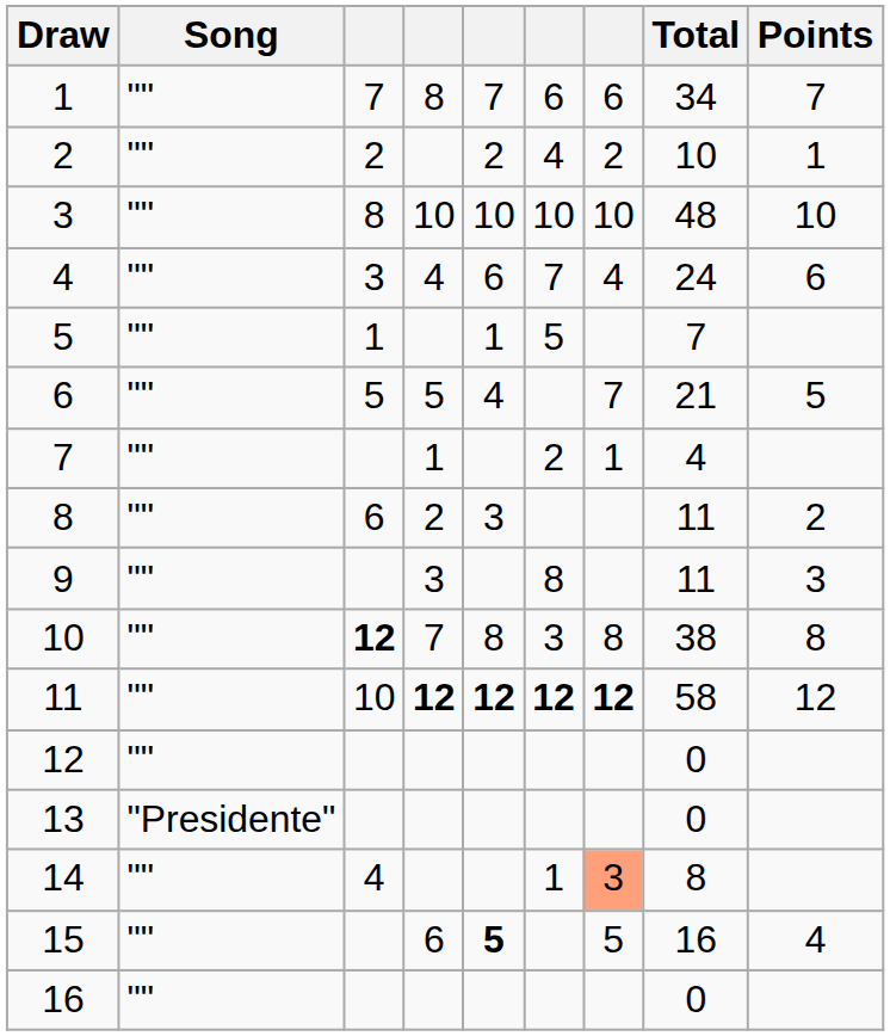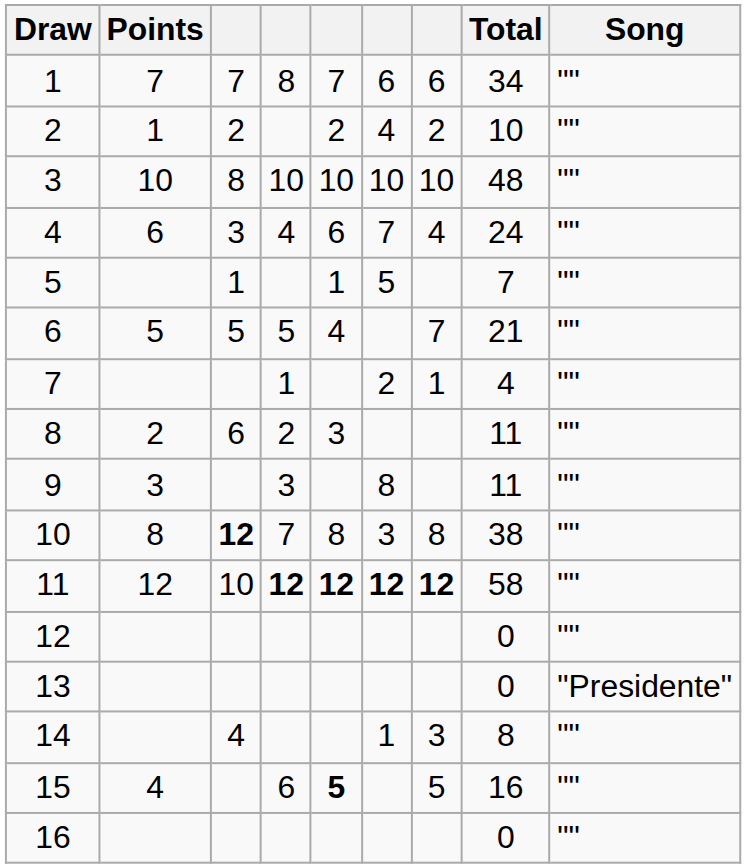columns swapped: Song <-> Points
14 | column 7: lightsalmon background -> no background
